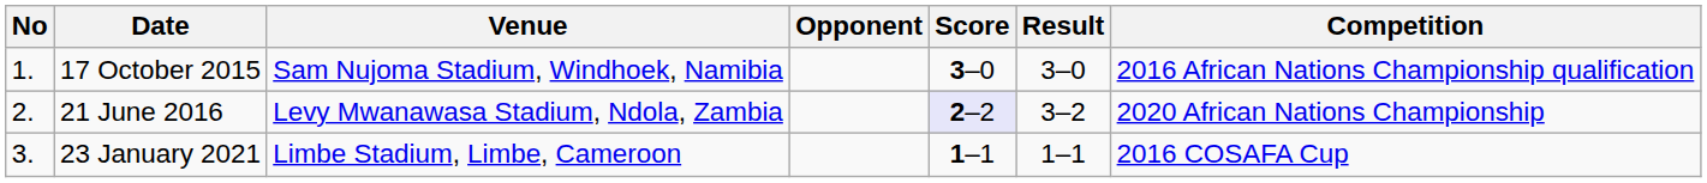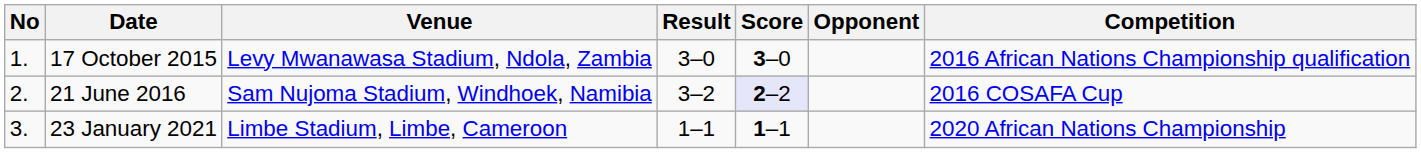columns swapped: Opponent <-> Result
17 October 2015 | Venue: Sam Nujoma Stadium, Windhoek, Namibia -> Levy Mwanawasa Stadium, Ndola, Zambia
21 June 2016 | Venue: Levy Mwanawasa Stadium, Ndola, Zambia -> Sam Nujoma Stadium, Windhoek, Namibia
21 June 2016 | Competition: 2020 African Nations Championship -> 2016 COSAFA Cup
23 January 2021 | Competition: 2016 COSAFA Cup -> 2020 African Nations Championship
